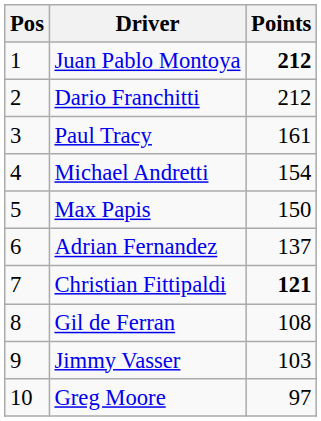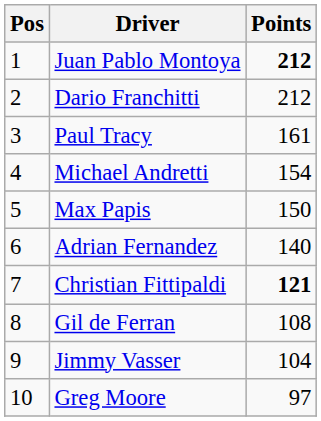Adrian Fernandez | Points: 137 -> 140
Jimmy Vasser | Points: 103 -> 104
